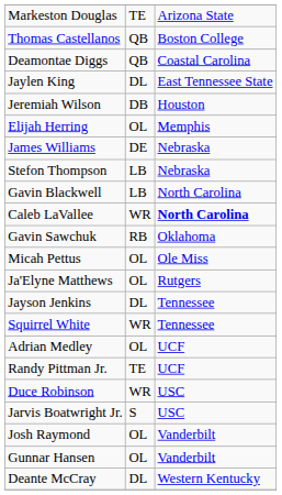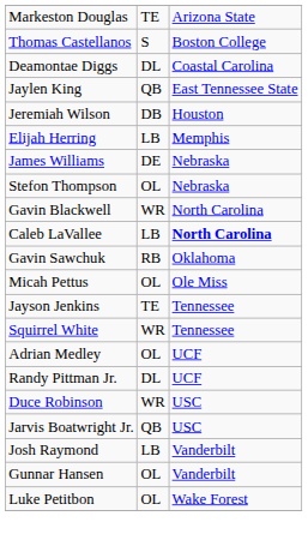Thomas Castellanos | column 2: QB -> S
Deamontae Diggs | column 2: QB -> DL
Jaylen King | column 2: DL -> QB
Elijah Herring | column 2: OL -> LB
Stefon Thompson | column 2: LB -> OL
Gavin Blackwell | column 2: LB -> WR
Caleb LaVallee | column 2: WR -> LB
- row: Ja'Elyne Matthews | OL | Rutgers
Jayson Jenkins | column 2: DL -> TE
Randy Pittman Jr. | column 2: TE -> DL
Jarvis Boatwright Jr. | column 2: S -> QB
Josh Raymond | column 2: OL -> LB
+ row: Luke Petitbon | OL | Wake Forest
- row: Deante McCray | DL | Western Kentucky
